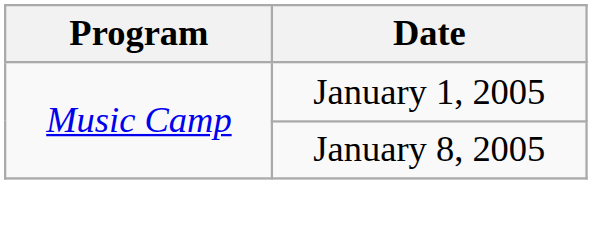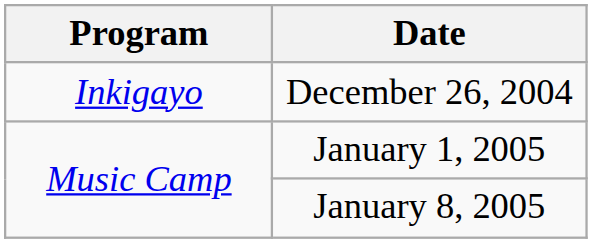+ row: Inkigayo | December 26, 2004
